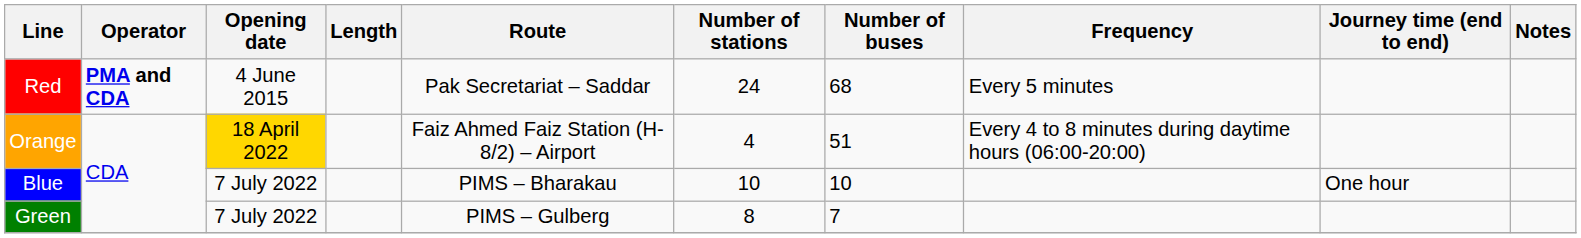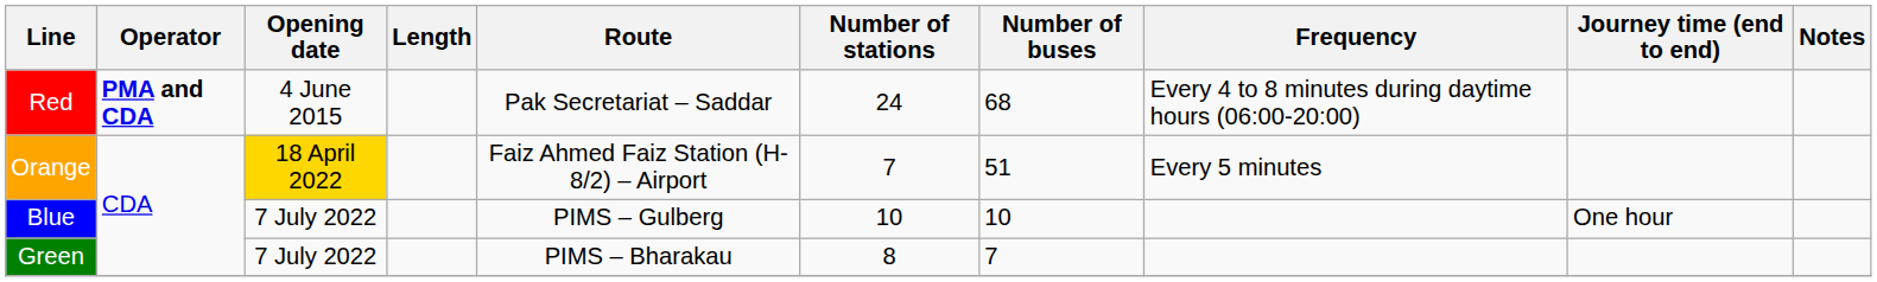Red | Frequency: Every 5 minutes -> Every 4 to 8 minutes during daytime hours (06:00-20:00)
Orange | Number of stations: 4 -> 7
Orange | Frequency: Every 4 to 8 minutes during daytime hours (06:00-20:00) -> Every 5 minutes
Blue | Route: PIMS – Bharakau -> PIMS – Gulberg
Green | Route: PIMS – Gulberg -> PIMS – Bharakau
